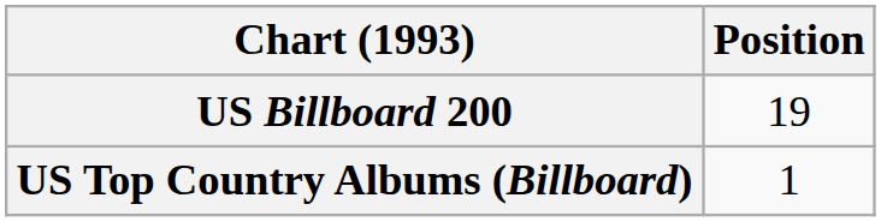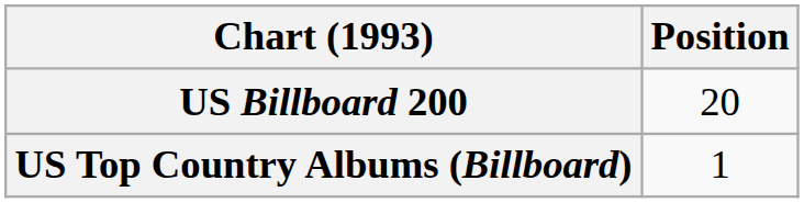US Billboard 200 | Position: 19 -> 20
